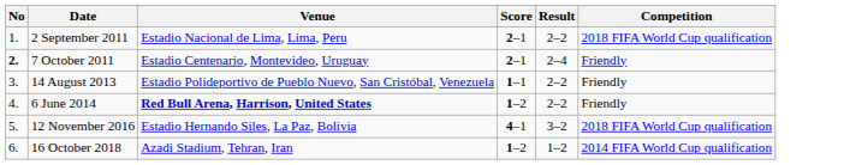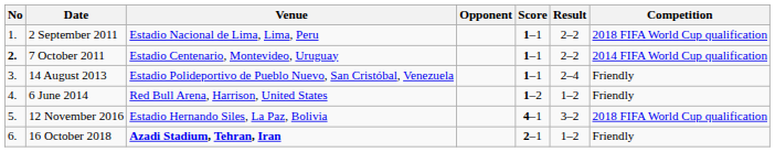+ column: Opponent
2 September 2011 | Score: 2–1 -> 1–1
7 October 2011 | Score: 2–1 -> 1–1
7 October 2011 | Result: 2–4 -> 2–2
7 October 2011 | Competition: Friendly -> 2014 FIFA World Cup qualification
14 August 2013 | Result: 2–2 -> 2–4
6 June 2014 | Venue: bold -> normal
6 June 2014 | Result: 2–2 -> 1–2
16 October 2018 | Venue: normal -> bold
16 October 2018 | Score: 1–2 -> 2–1
16 October 2018 | Competition: 2014 FIFA World Cup qualification -> Friendly
